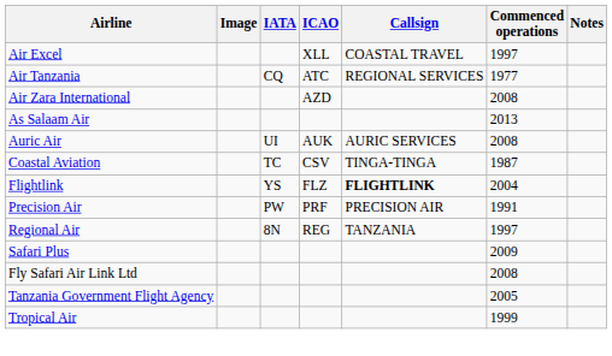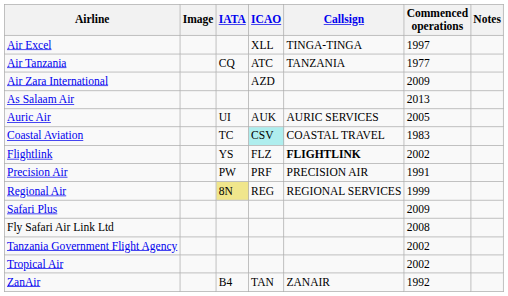Air Excel | Callsign: COASTAL TRAVEL -> TINGA-TINGA
Air Tanzania | Callsign: REGIONAL SERVICES -> TANZANIA
Air Zara International | Commenced operations: 2008 -> 2009
Auric Air | Commenced operations: 2008 -> 2005
Coastal Aviation | ICAO: no background -> paleturquoise background
Coastal Aviation | Callsign: TINGA-TINGA -> COASTAL TRAVEL
Coastal Aviation | Commenced operations: 1987 -> 1983
Flightlink | Commenced operations: 2004 -> 2002
Regional Air | IATA: no background -> khaki background
Regional Air | Callsign: TANZANIA -> REGIONAL SERVICES
Regional Air | Commenced operations: 1997 -> 1999
Tanzania Government Flight Agency | Commenced operations: 2005 -> 2002
Tropical Air | Commenced operations: 1999 -> 2002
+ row: ZanAir | B4 | TAN | ZANAIR | 1992
